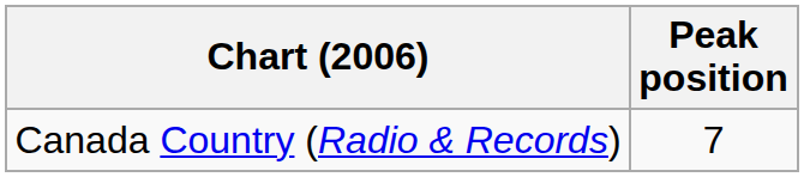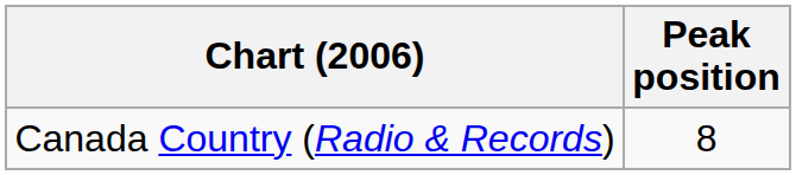Canada Country (Radio & Records) | Peak position: 7 -> 8
